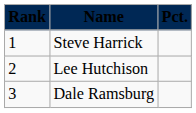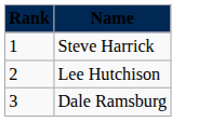- column: Pct.
